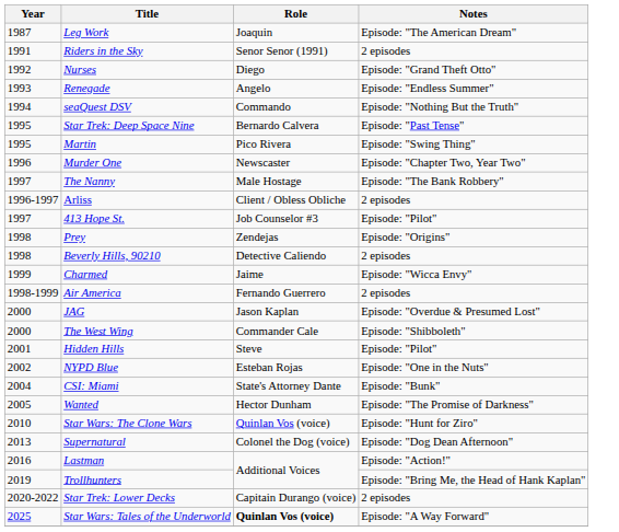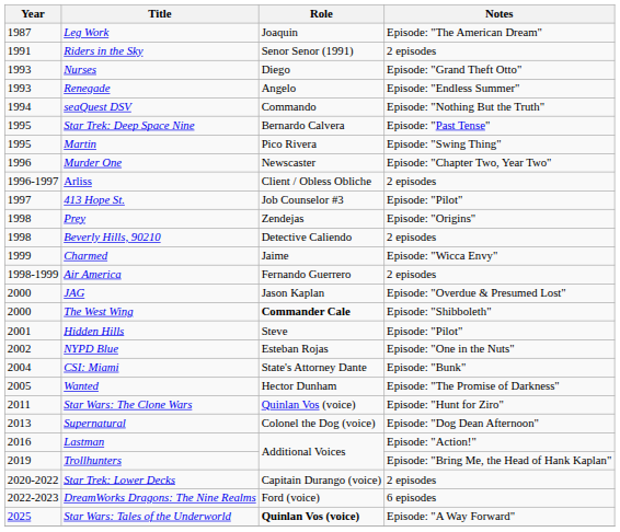Nurses | Year: 1992 -> 1993
- row: 1997 | The Nanny | Male Hostage | Episode: "The Bank Robbery"
The West Wing | Role: normal -> bold
Star Wars: The Clone Wars | Year: 2010 -> 2011
+ row: 2022-2023 | DreamWorks Dragons: The Nine Realms | Ford (voice) | 6 episodes
